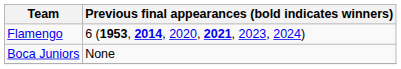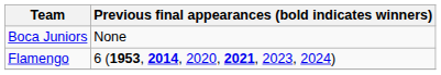rows swapped: Flamengo <-> Boca Juniors
